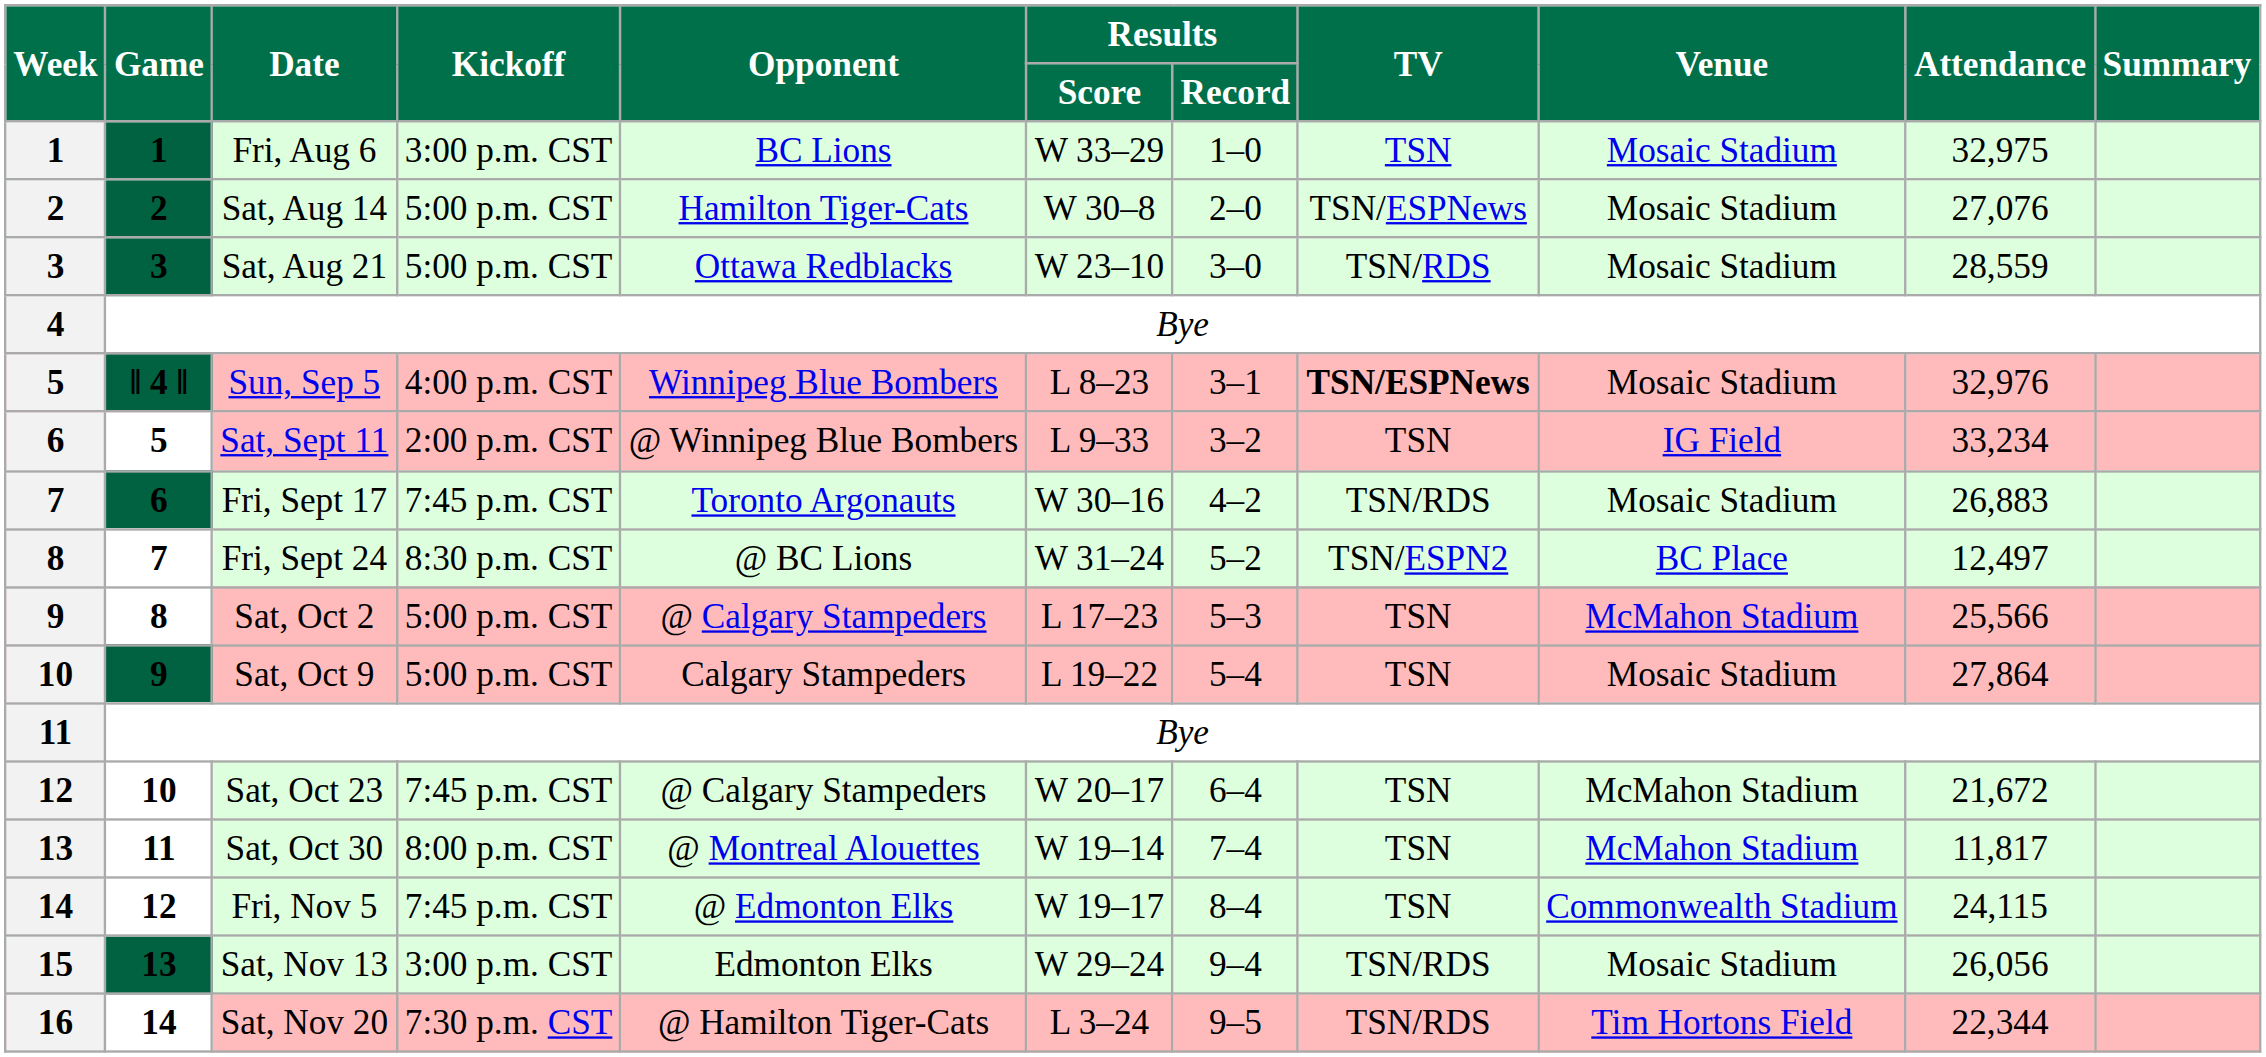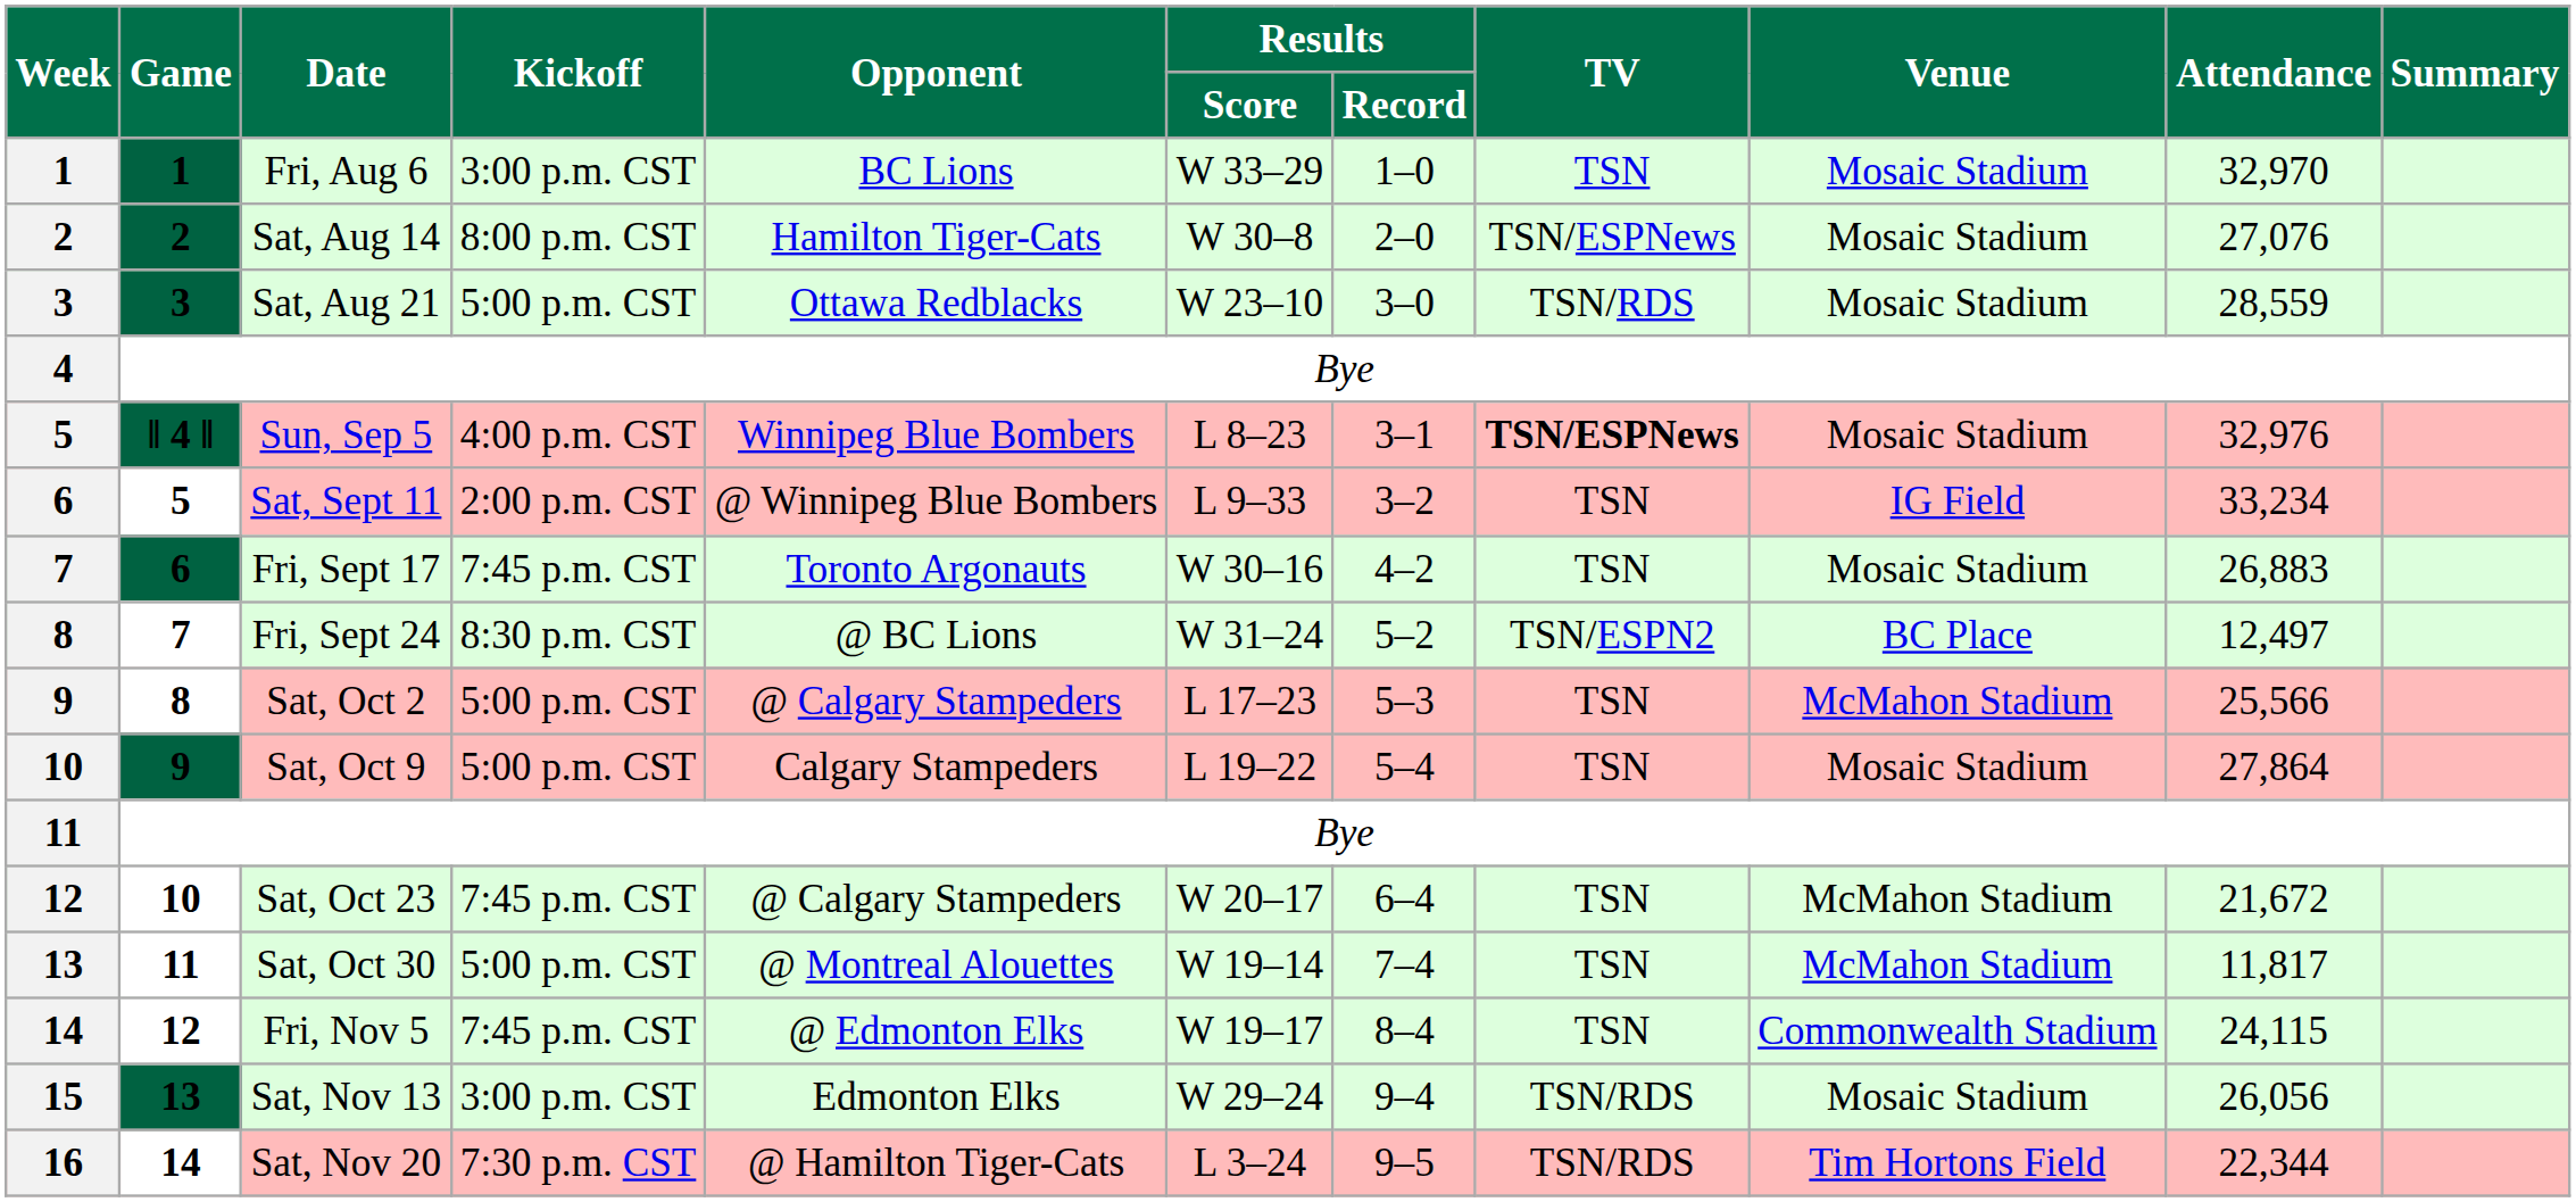Fri, Aug 6 | Attendance: 32,975 -> 32,970
Sat, Aug 14 | Kickoff: 5:00 p.m. CST -> 8:00 p.m. CST
Fri, Sept 17 | TV: TSN/RDS -> TSN
Sat, Oct 30 | Kickoff: 8:00 p.m. CST -> 5:00 p.m. CST
